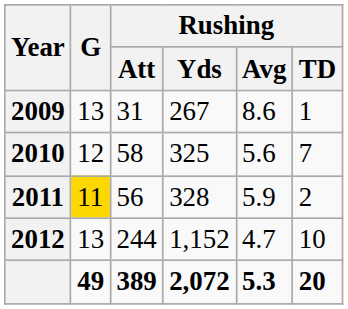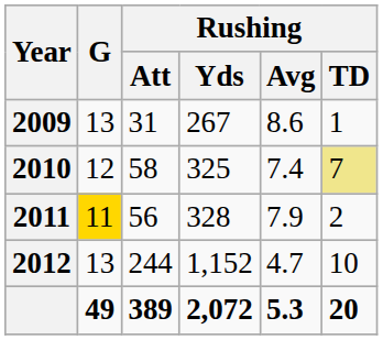2010 | Rushing / Avg: 5.6 -> 7.4
2010 | Rushing / TD: no background -> khaki background
2011 | Rushing / Avg: 5.9 -> 7.9
